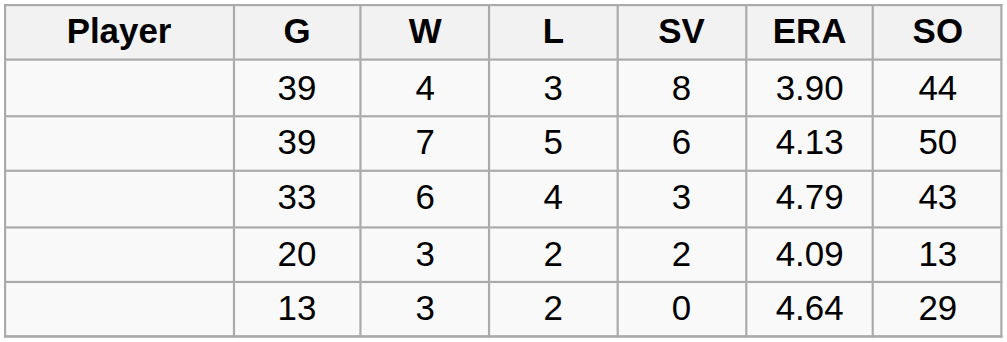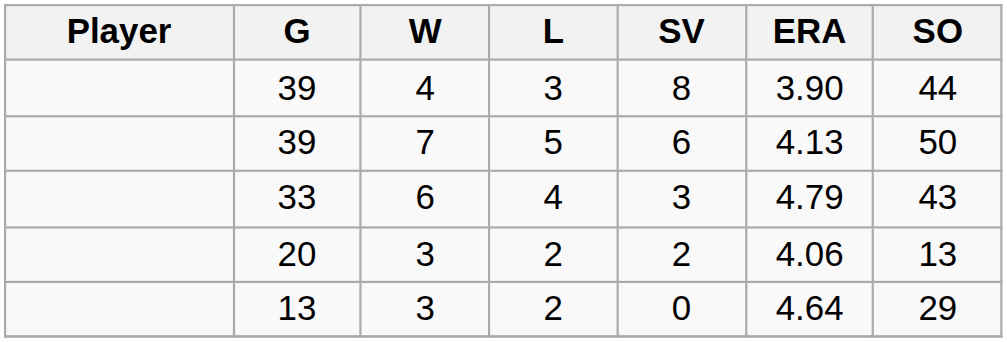20 | ERA: 4.09 -> 4.06
